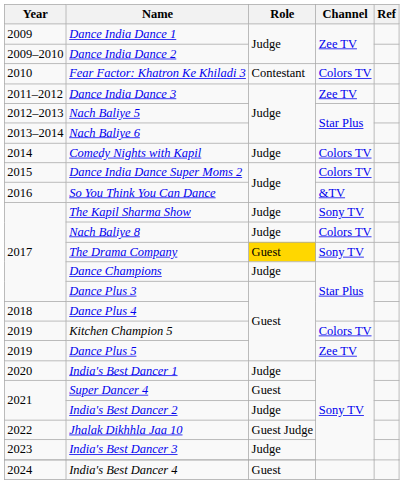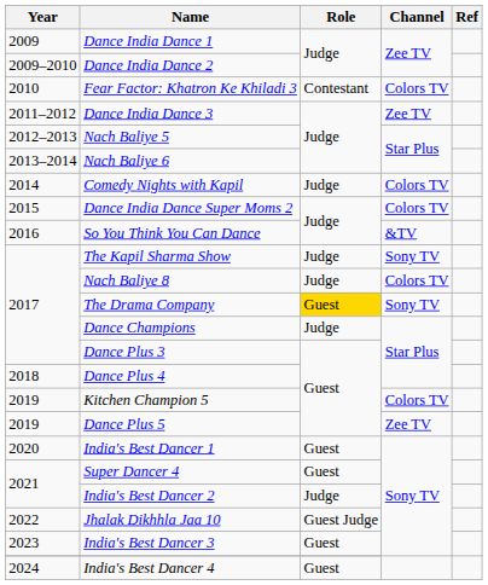India's Best Dancer 1 | Role: Judge -> Guest
India's Best Dancer 3 | Role: Judge -> Guest
